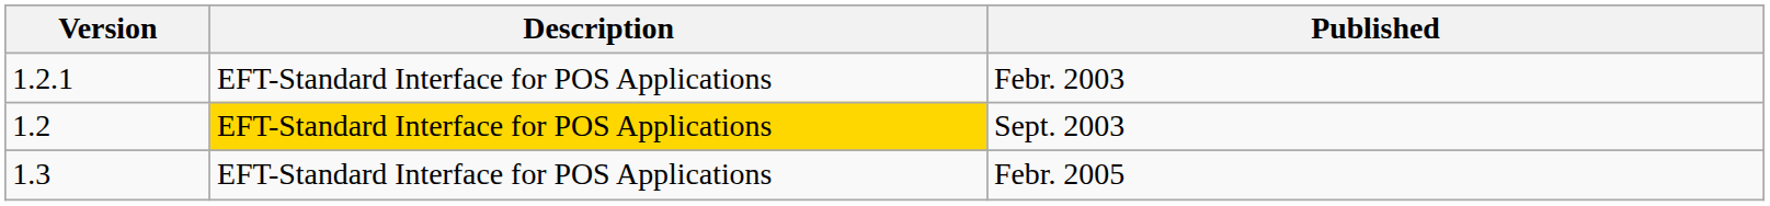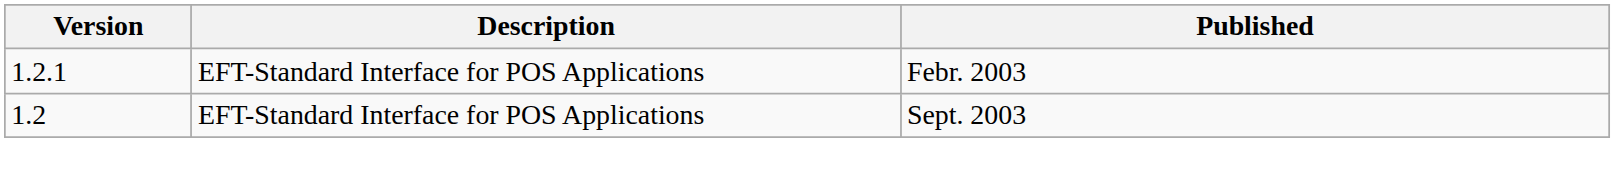Sept. 2003 | Description: gold background -> no background
- row: 1.3 | EFT-Standard Interface for POS Applications | Febr. 2005
